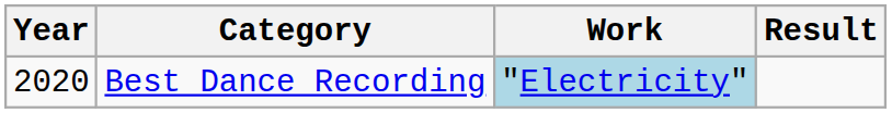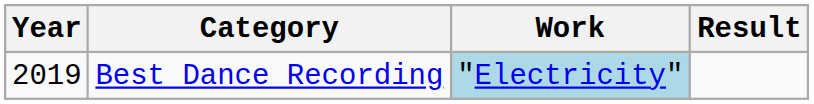Best Dance Recording | Year: 2020 -> 2019
